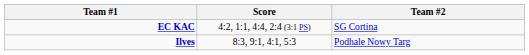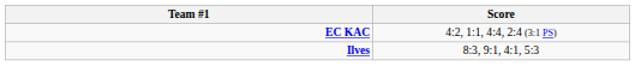- column: Team #2 | SG Cortina | Podhale Nowy Targ
